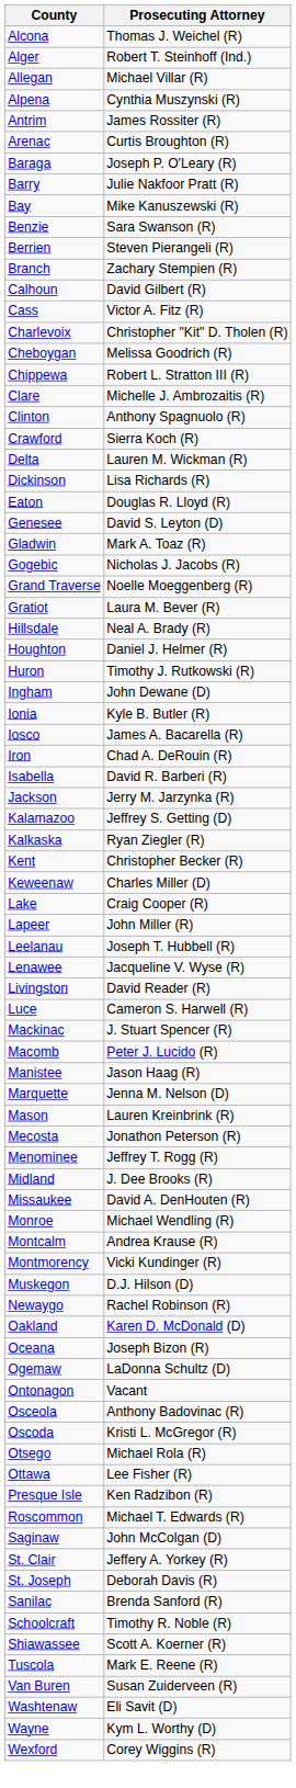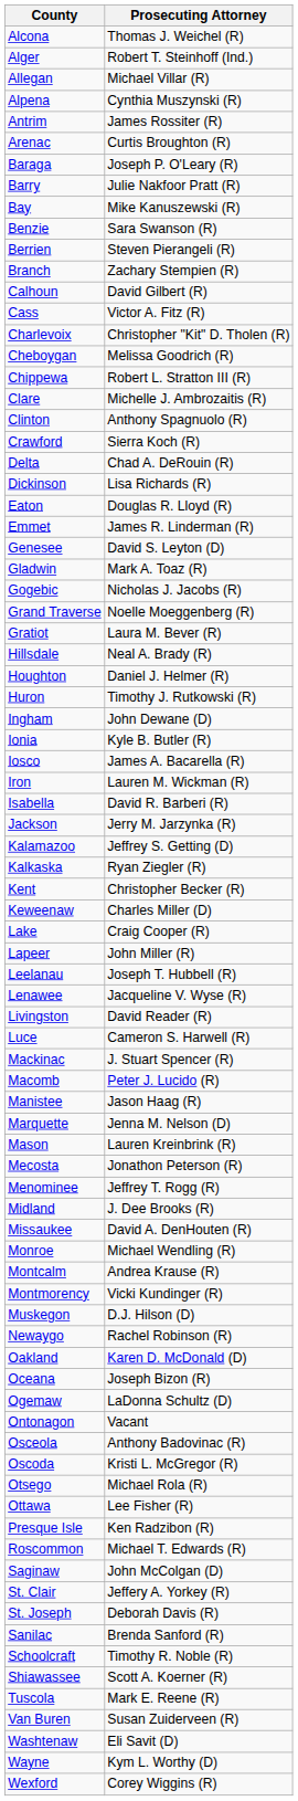Delta | Prosecuting Attorney: Lauren M. Wickman (R) -> Chad A. DeRouin (R)
+ row: Emmet | James R. Linderman (R)
Iron | Prosecuting Attorney: Chad A. DeRouin (R) -> Lauren M. Wickman (R)
